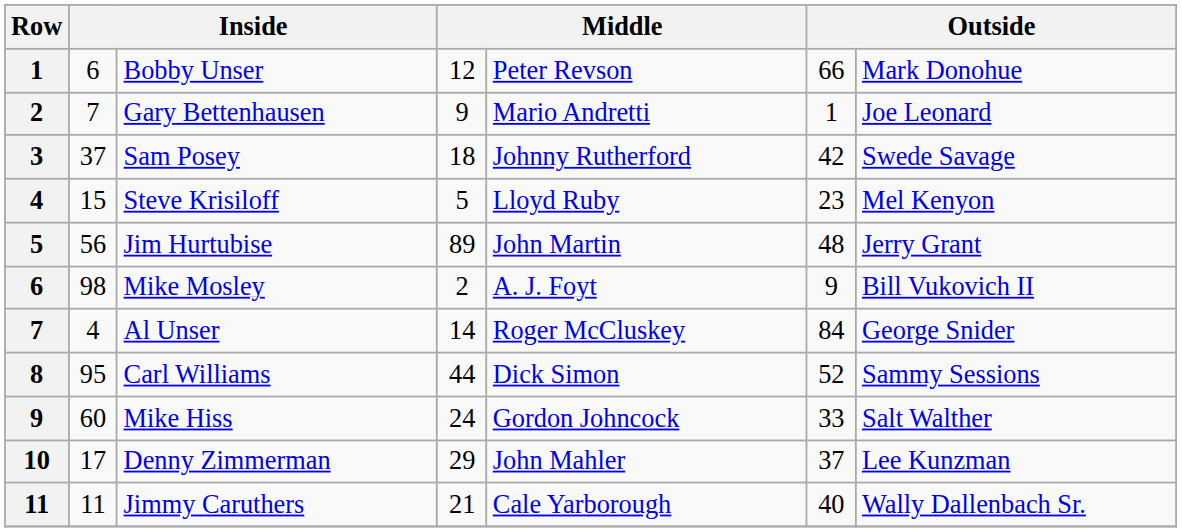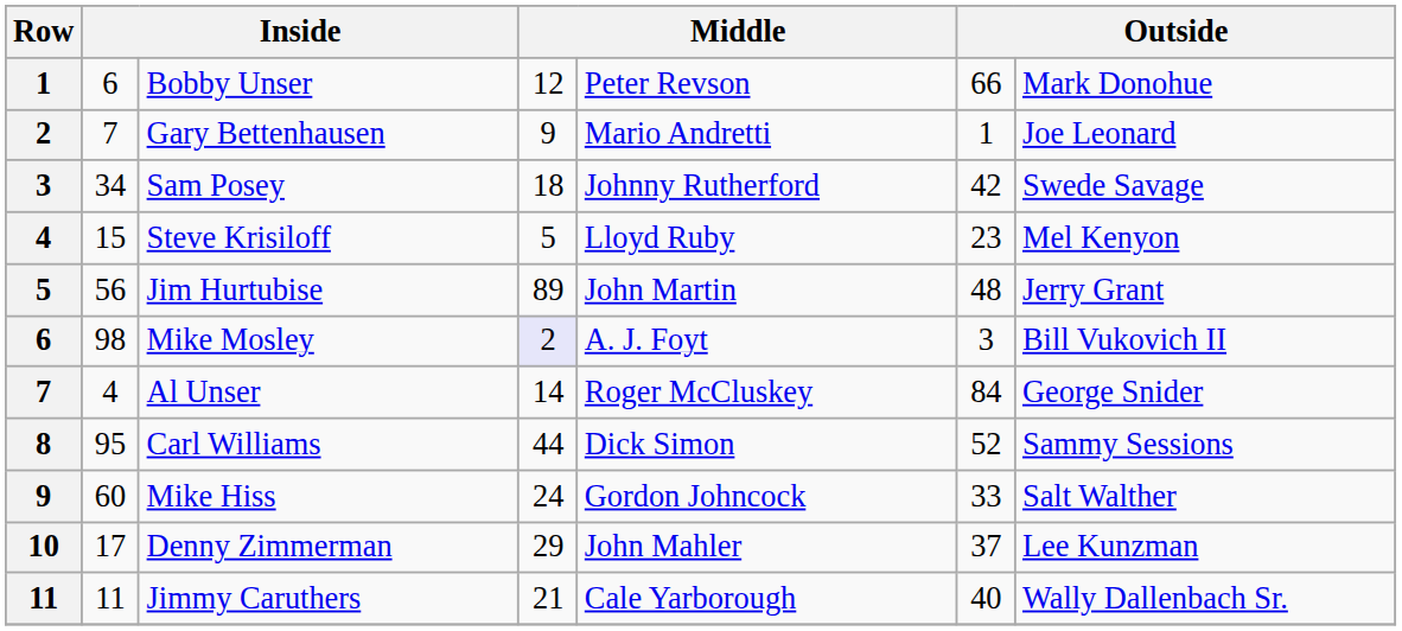Sam Posey | column 2: 37 -> 34
Mike Mosley | column 4: no background -> lavender background
Mike Mosley | column 6: 9 -> 3
